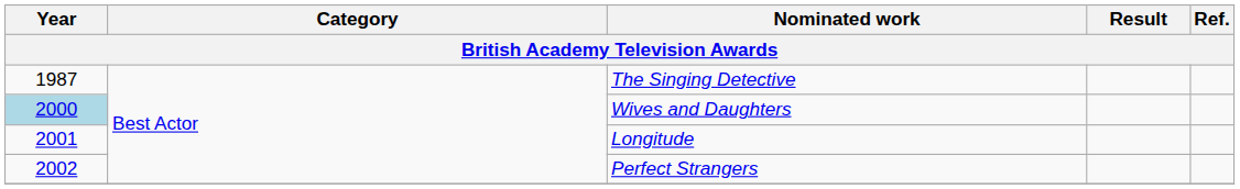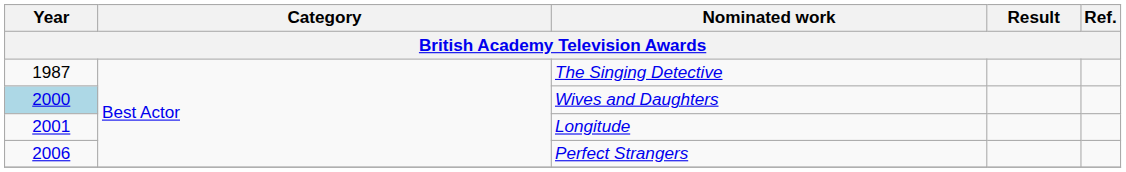Perfect Strangers | Year: 2002 -> 2006
